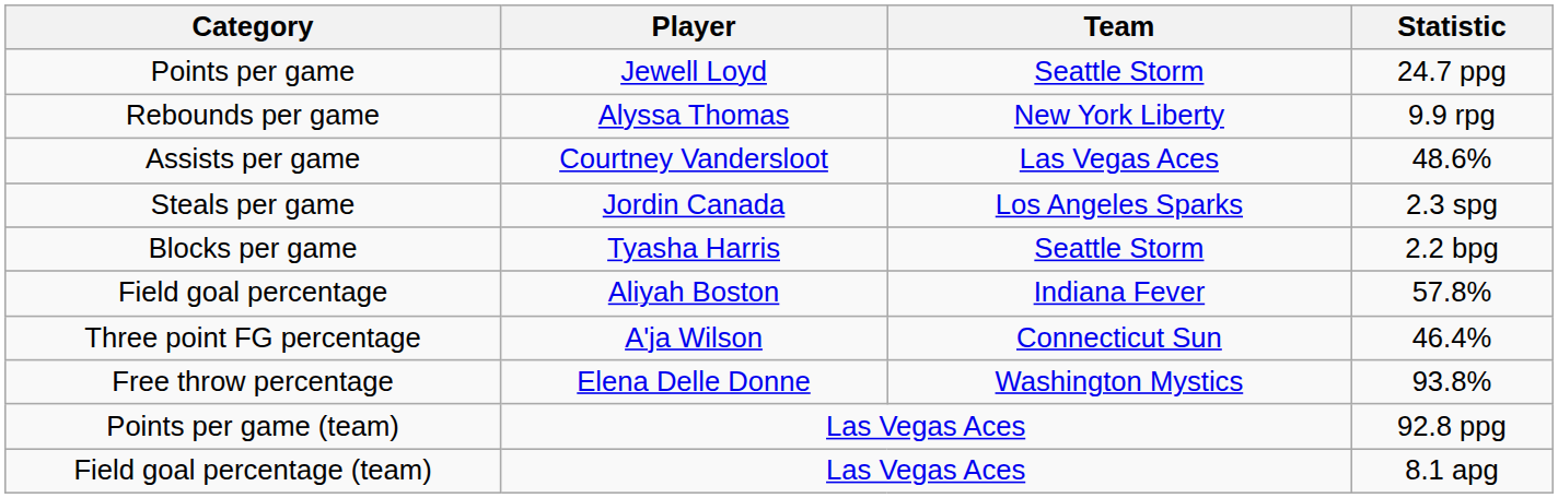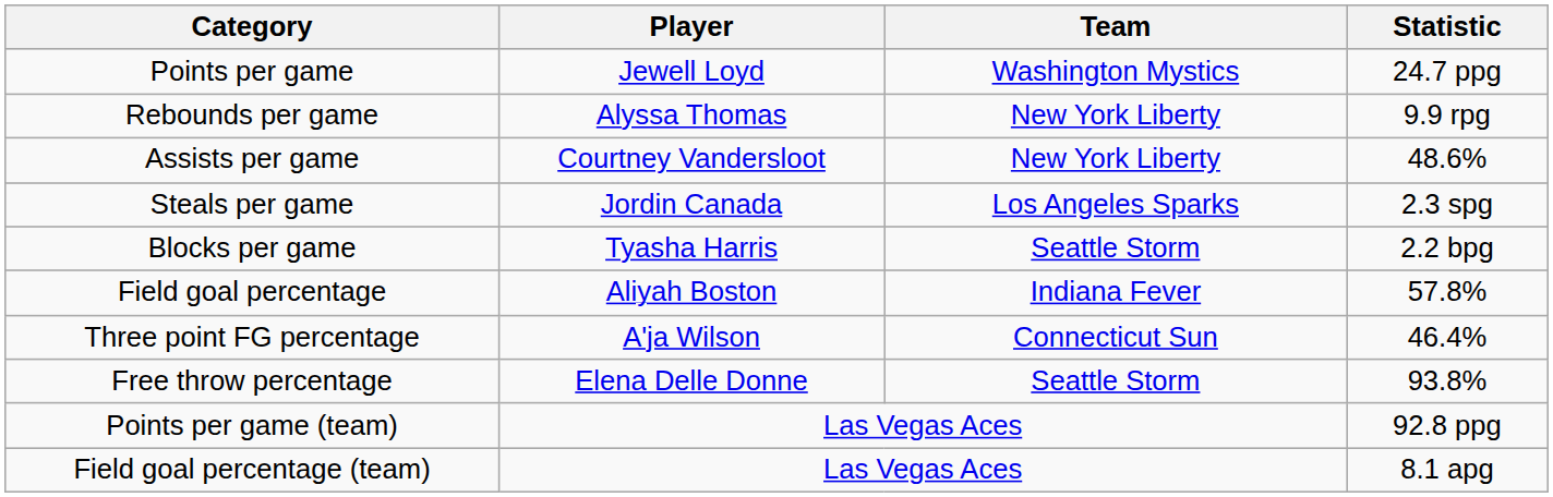Points per game | Team: Seattle Storm -> Washington Mystics
Assists per game | Team: Las Vegas Aces -> New York Liberty
Free throw percentage | Team: Washington Mystics -> Seattle Storm
